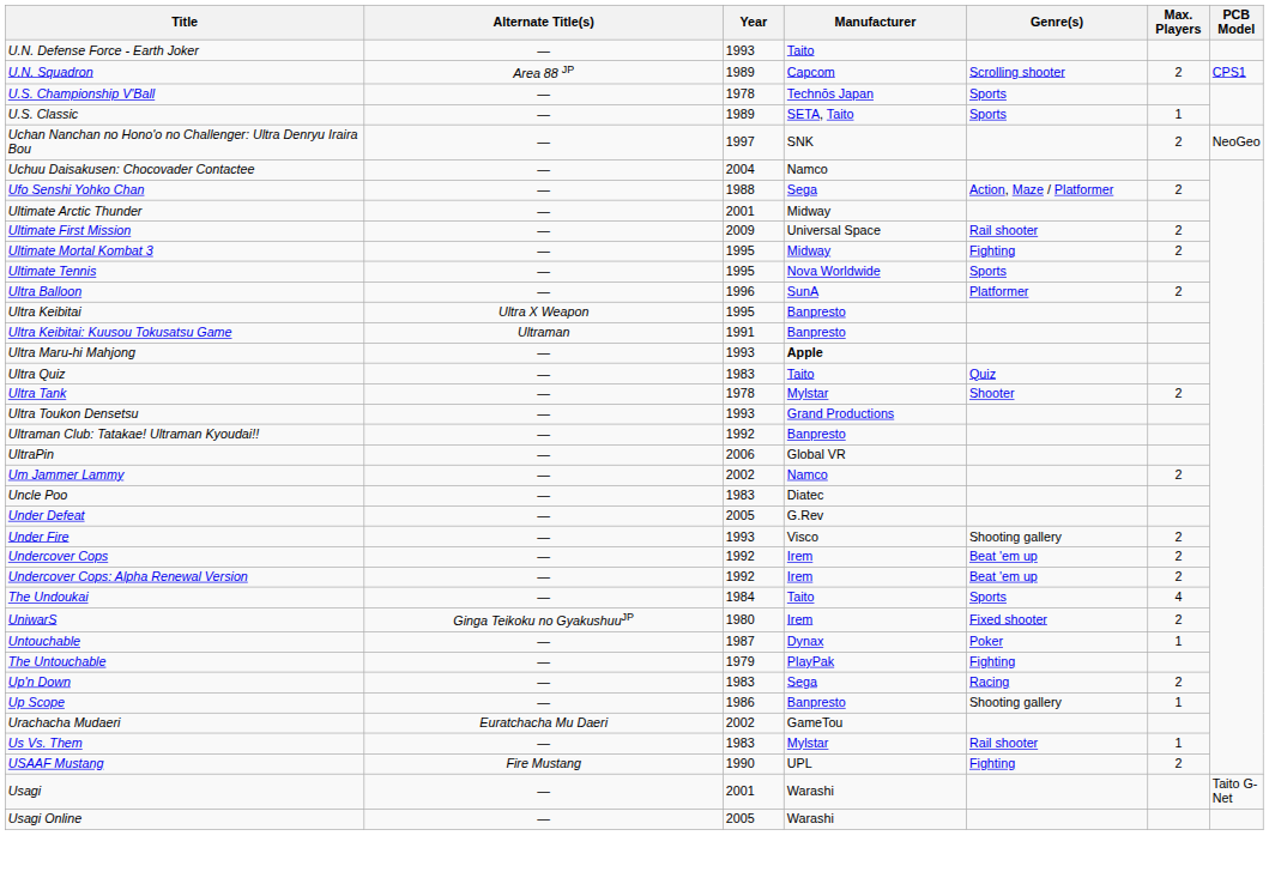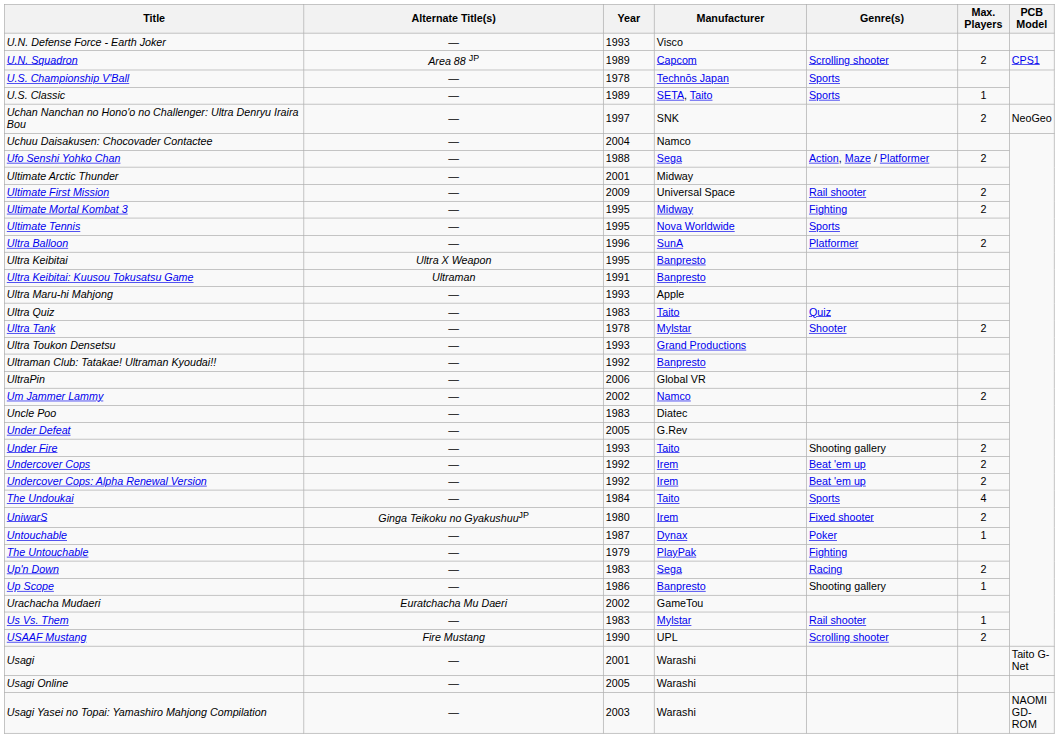U.N. Defense Force - Earth Joker | Manufacturer: Taito -> Visco
Ultra Maru-hi Mahjong | Manufacturer: bold -> normal
Under Fire | Manufacturer: Visco -> Taito
USAAF Mustang | Genre(s): Fighting -> Scrolling shooter
+ row: Usagi Yasei no Topai: Yamashiro Mahjong Compilation | — | 2003 | Warashi | NAOMI GD-ROM
